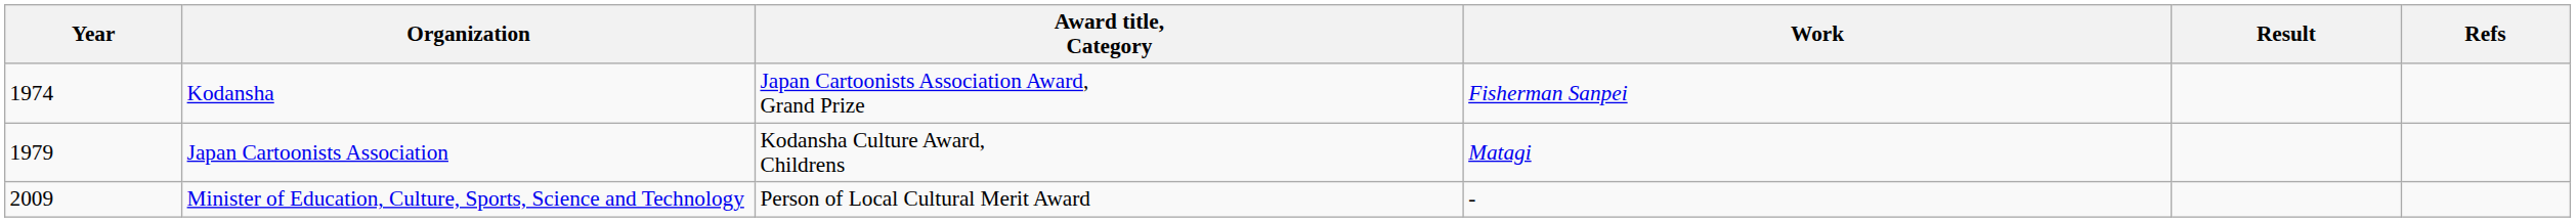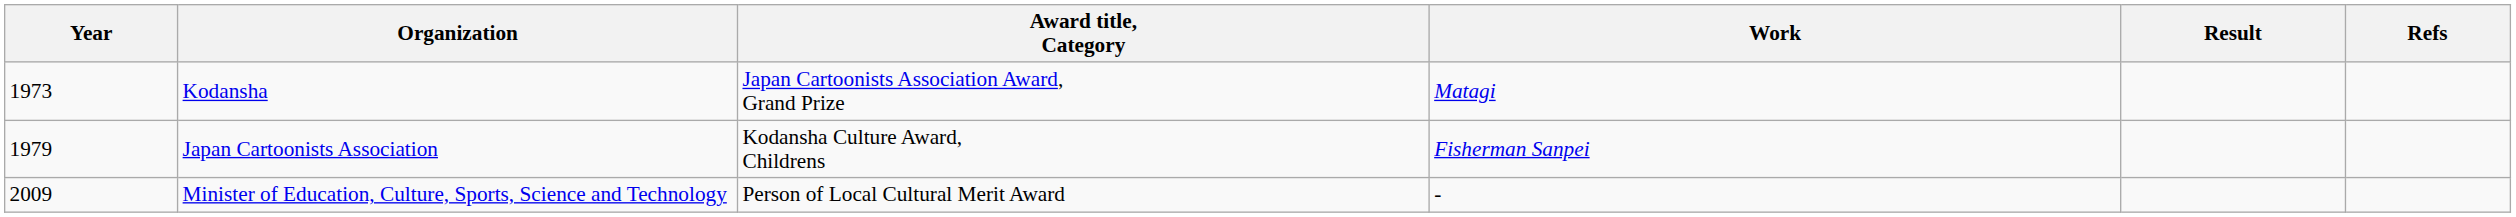Kodansha | Year: 1974 -> 1973
Kodansha | Work: Fisherman Sanpei -> Matagi
Japan Cartoonists Association | Work: Matagi -> Fisherman Sanpei
